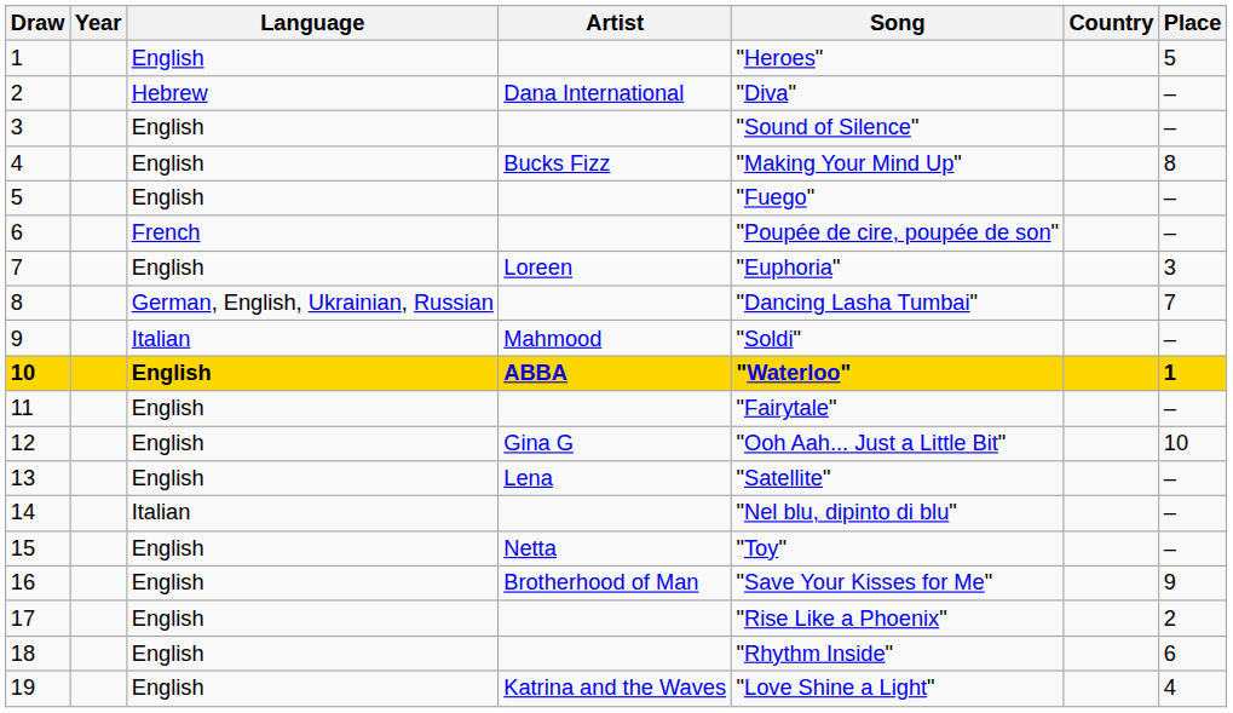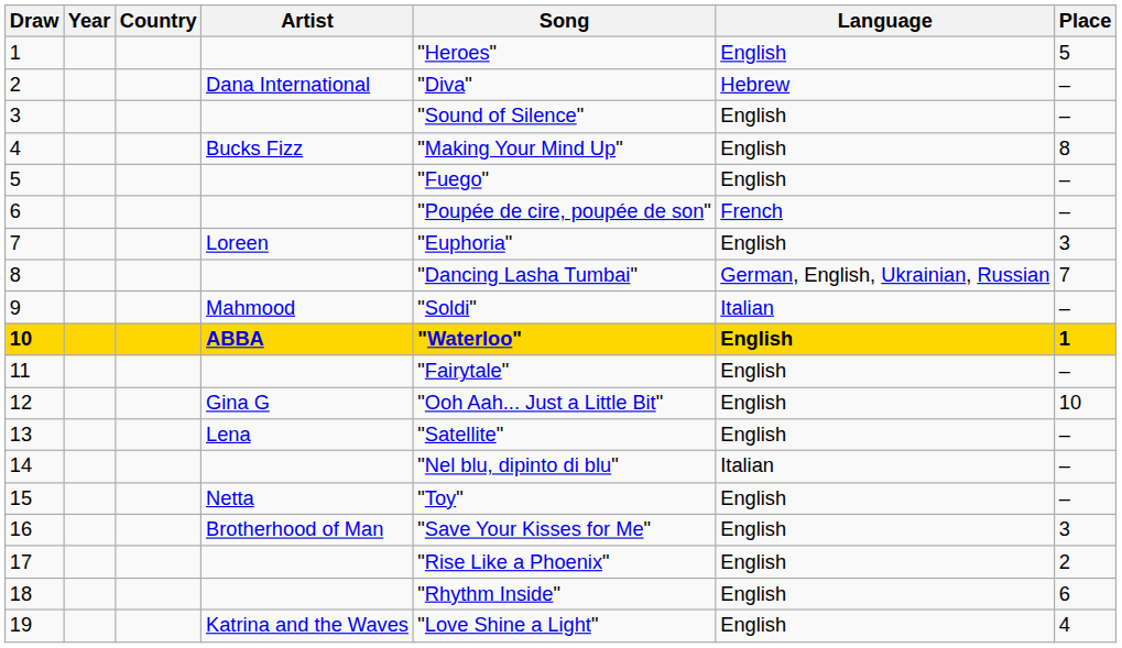columns swapped: Country <-> Language
16 | Place: 9 -> 3
